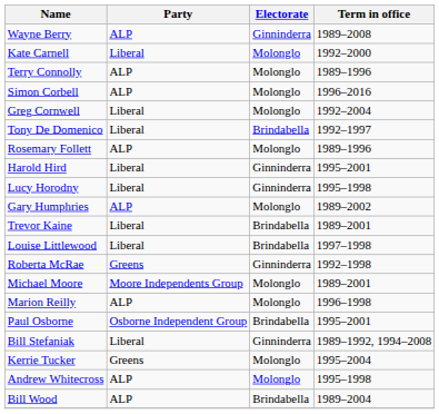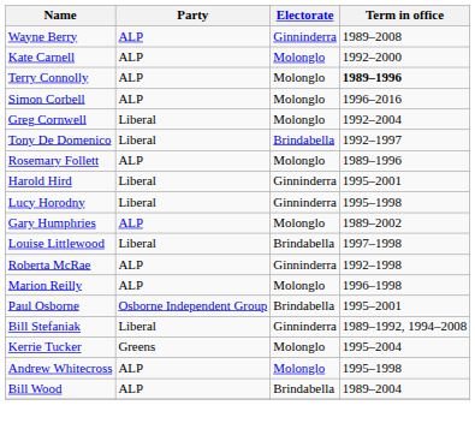Kate Carnell | Party: Liberal -> ALP
Terry Connolly | Term in office: normal -> bold
- row: Trevor Kaine | Liberal | Brindabella | 1989–2001
Roberta McRae | Party: Greens -> ALP
- row: Michael Moore | Moore Independents Group | Molonglo | 1989–2001
